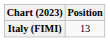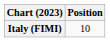Italy (FIMI) | Position: 13 -> 10
